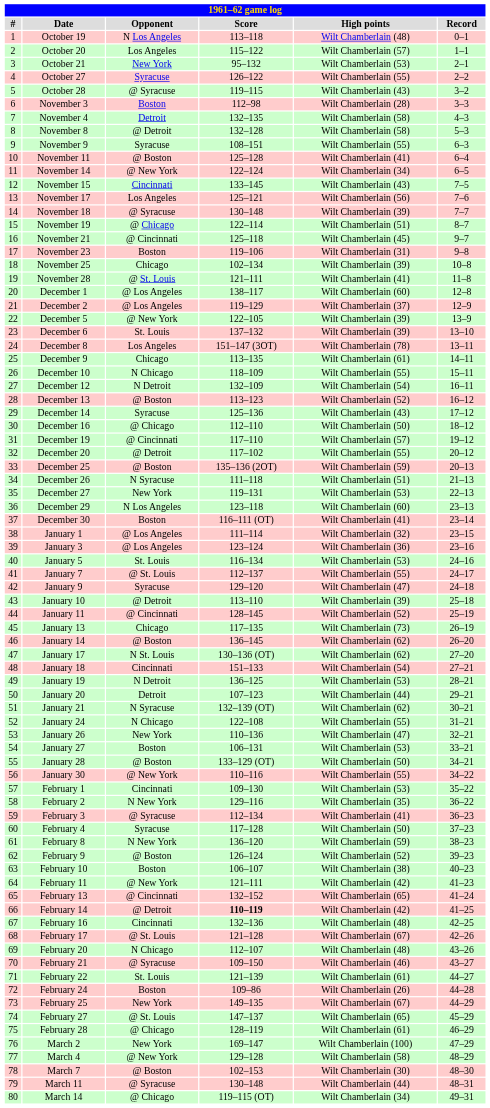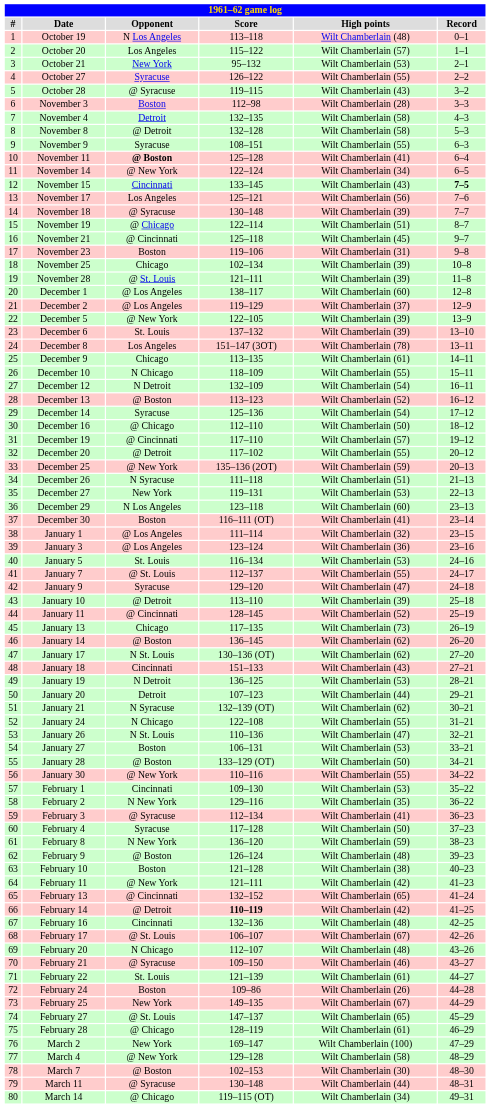November 11 | Opponent: normal -> bold
November 15 | Record: normal -> bold
November 28 | High points: Wilt Chamberlain (41) -> Wilt Chamberlain (39)
December 14 | High points: Wilt Chamberlain (43) -> Wilt Chamberlain (54)
December 25 | Opponent: @ Boston -> @ New York
January 18 | High points: Wilt Chamberlain (54) -> Wilt Chamberlain (43)
January 26 | Opponent: New York -> N St. Louis
February 9 | High points: Wilt Chamberlain (52) -> Wilt Chamberlain (48)
February 10 | Score: 106–107 -> 121–128
February 17 | Score: 121–128 -> 106–107
